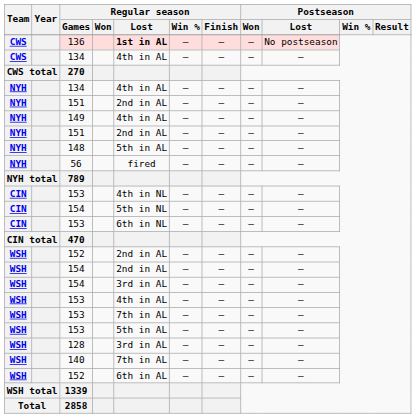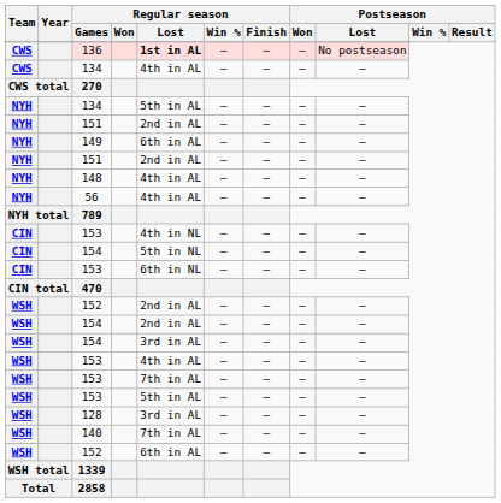NYH / 134 | Regular season / Lost: 4th in AL -> 5th in AL
149 | Regular season / Lost: 4th in AL -> 6th in AL
148 | Regular season / Lost: 5th in AL -> 4th in AL
56 | Regular season / Lost: fired -> 4th in AL
